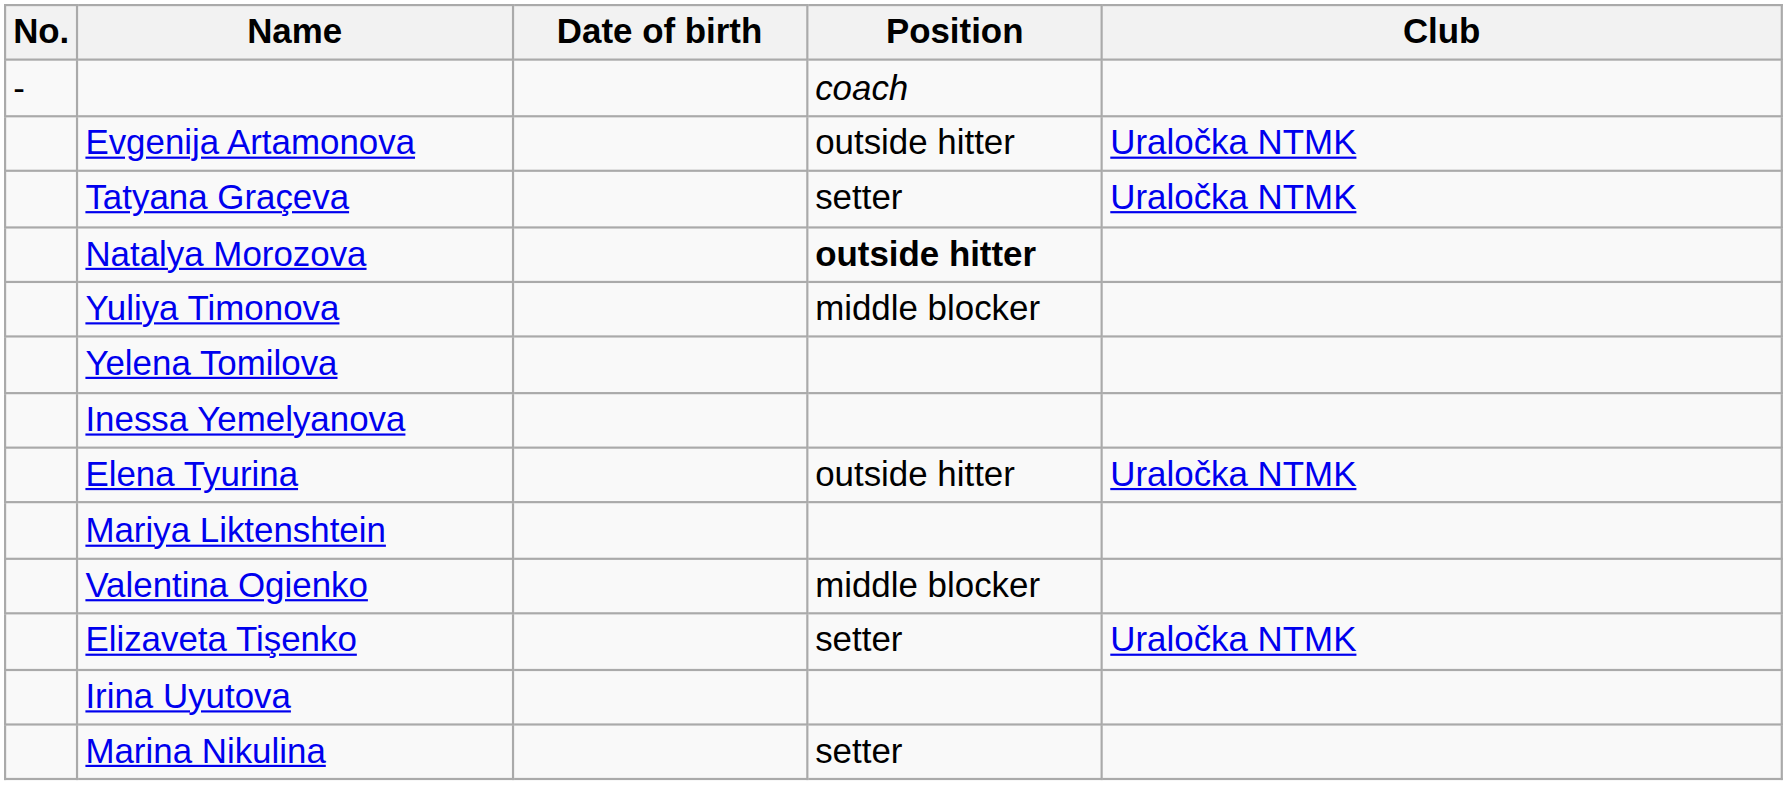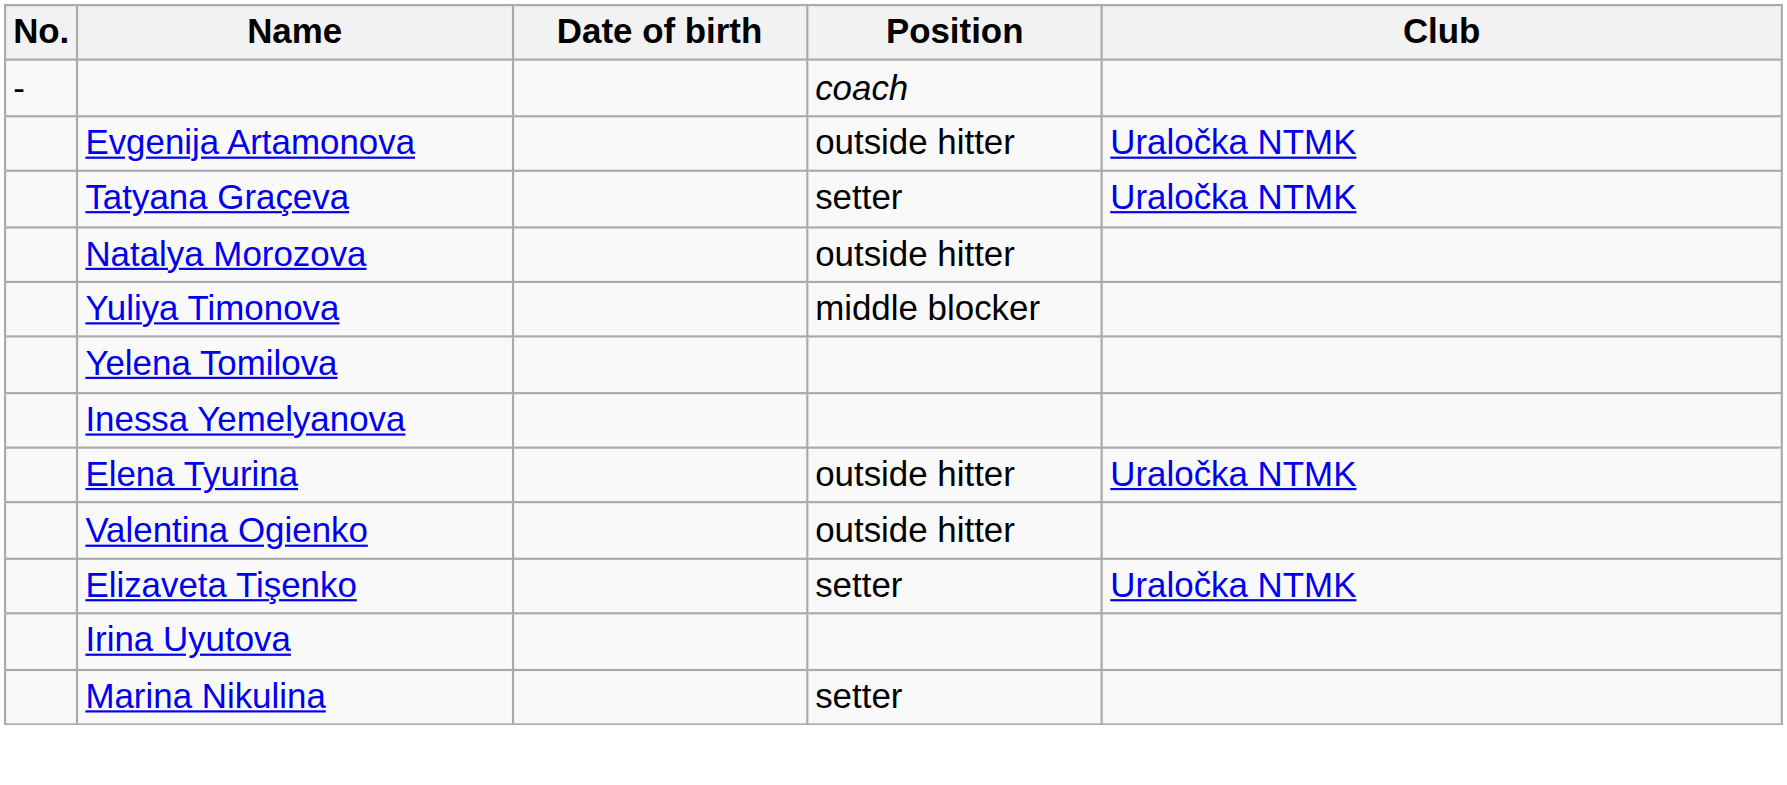Natalya Morozova | Position: bold -> normal
- row: Mariya Liktenshtein
Valentina Ogienko | Position: middle blocker -> outside hitter
